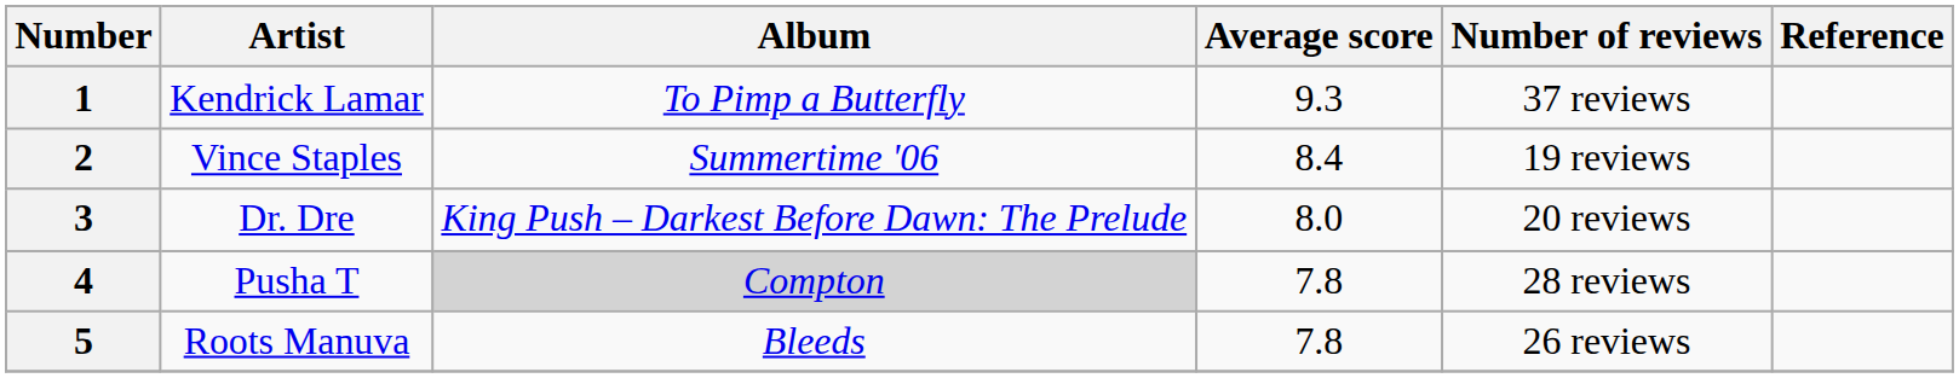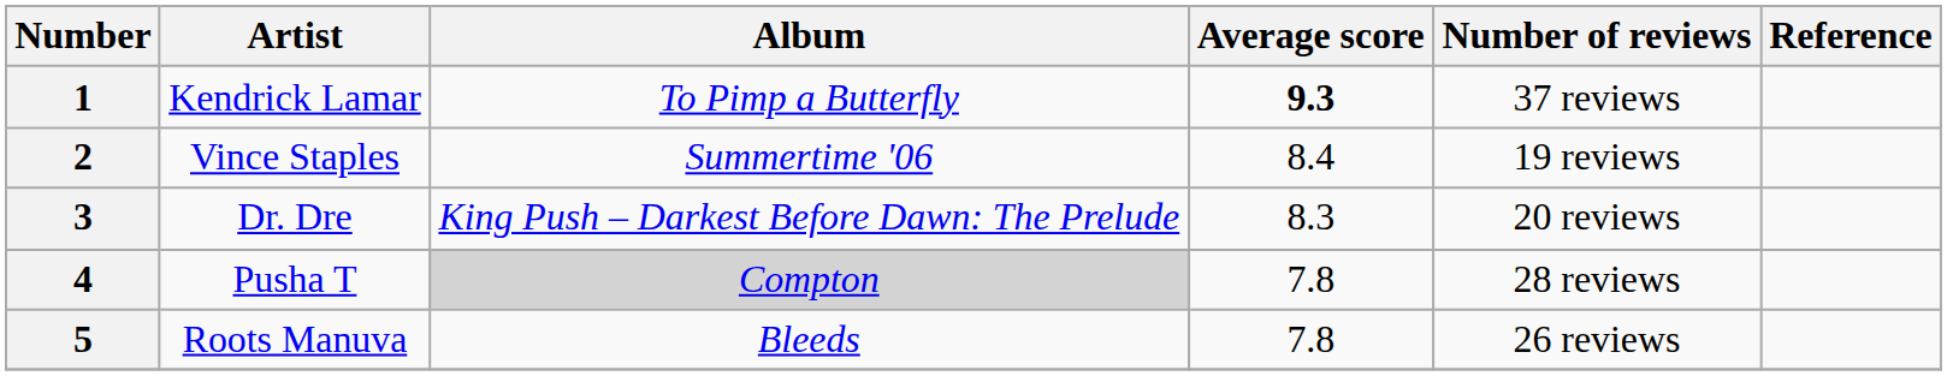1 | Average score: normal -> bold
3 | Average score: 8.0 -> 8.3
